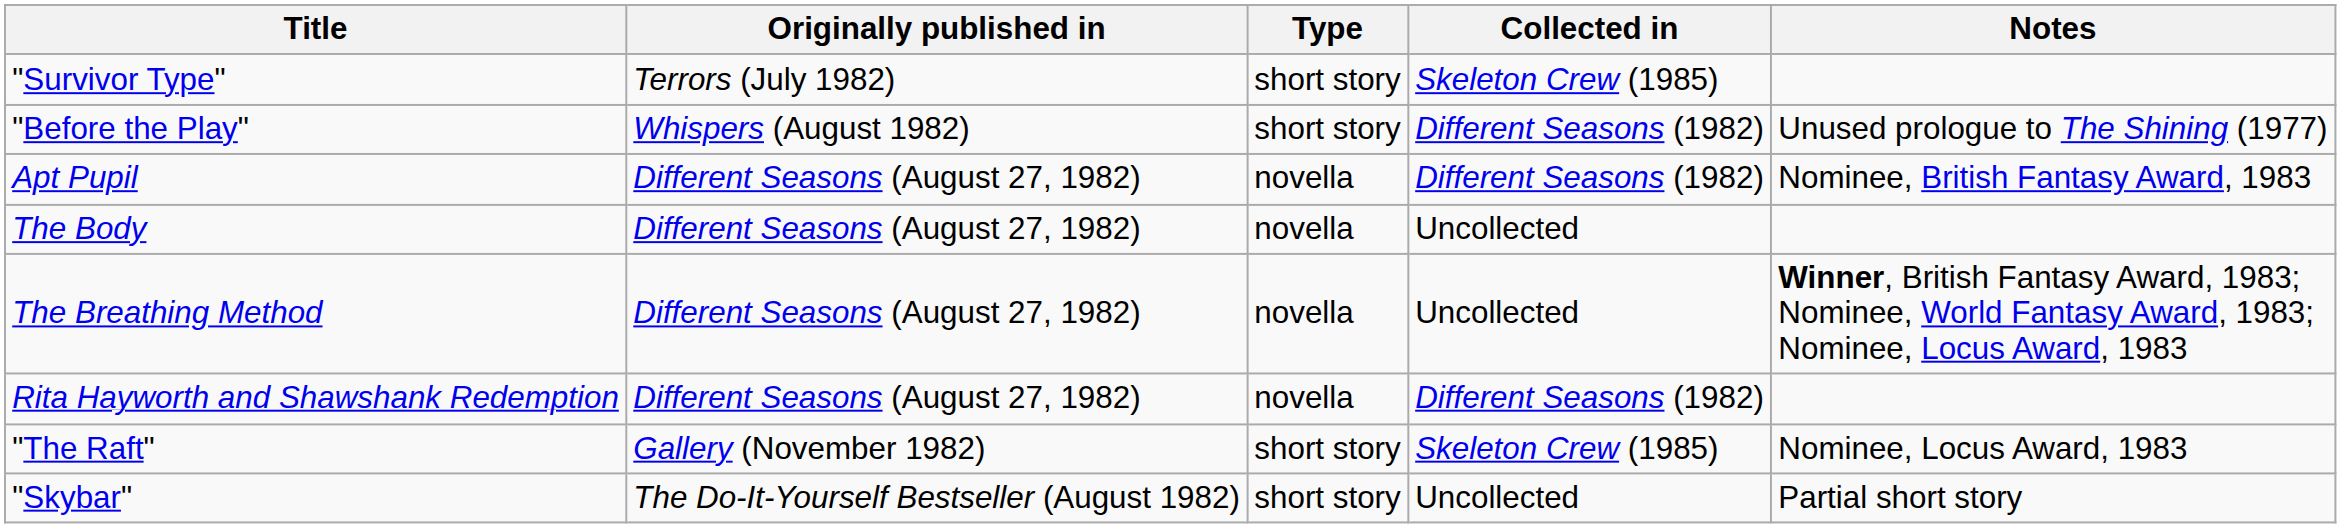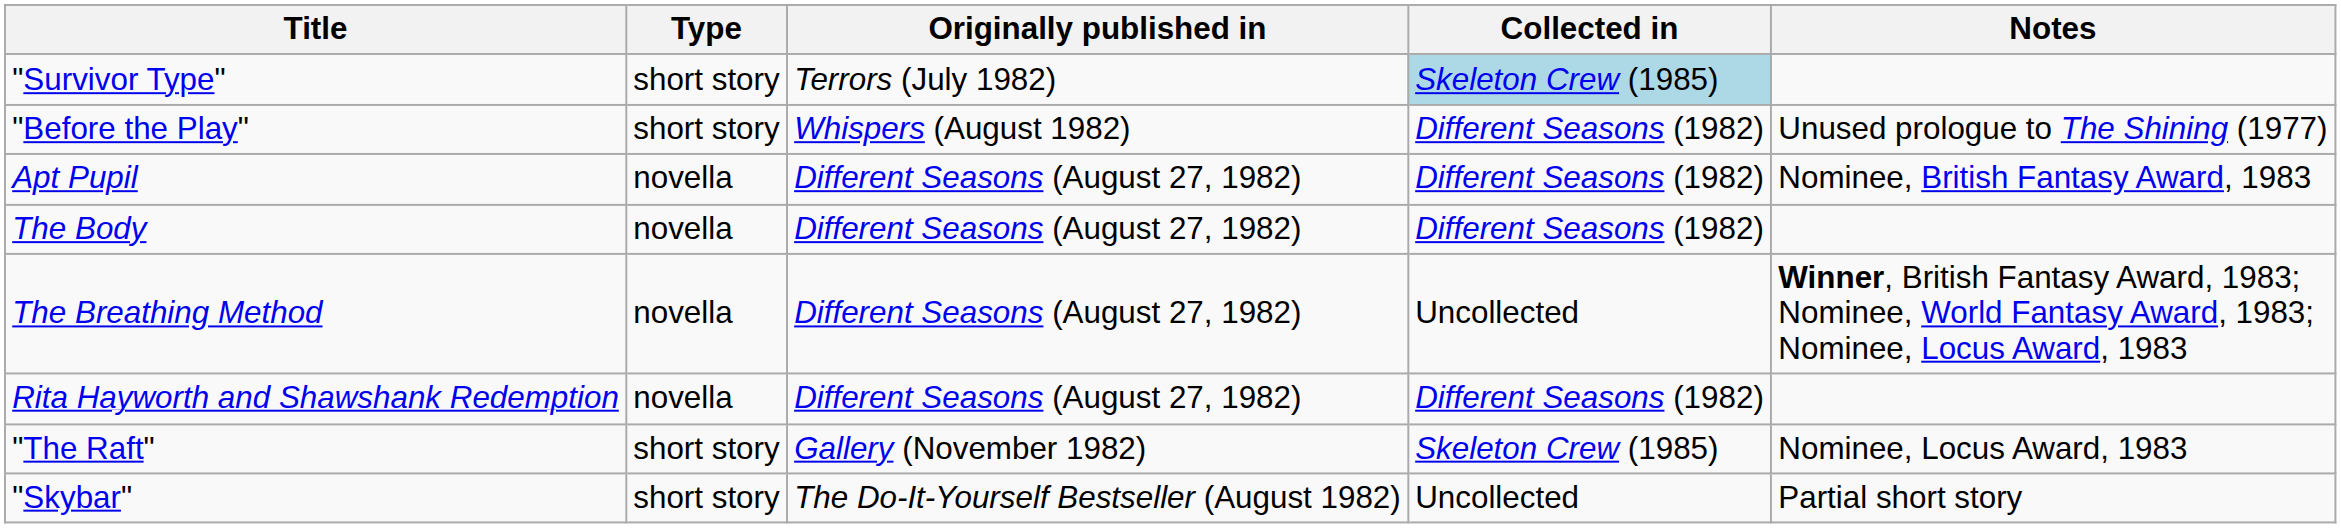columns swapped: Type <-> Originally published in
"Survivor Type" | Collected in: no background -> lightblue background
The Body | Collected in: Uncollected -> Different Seasons (1982)
